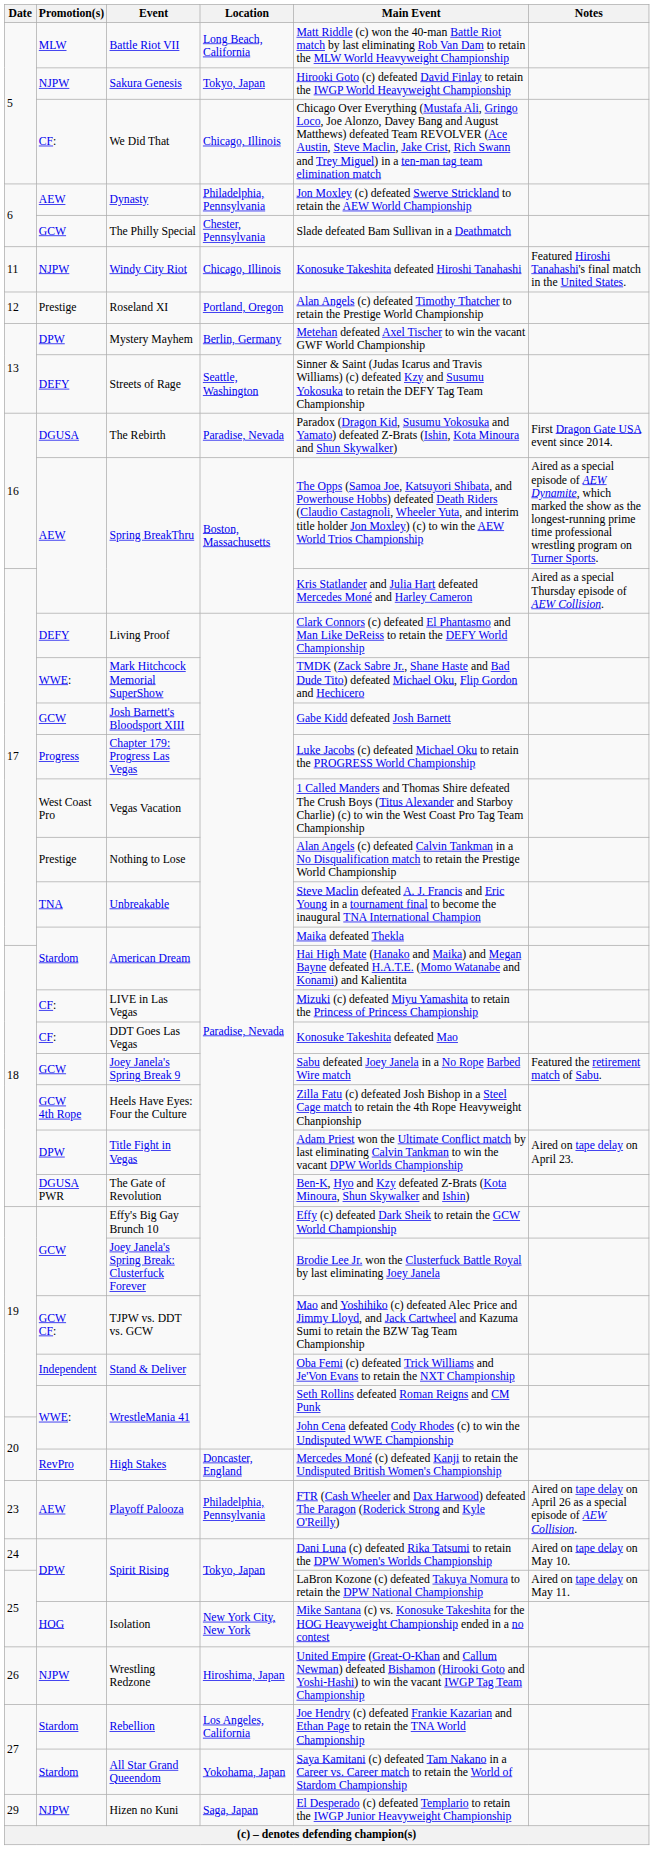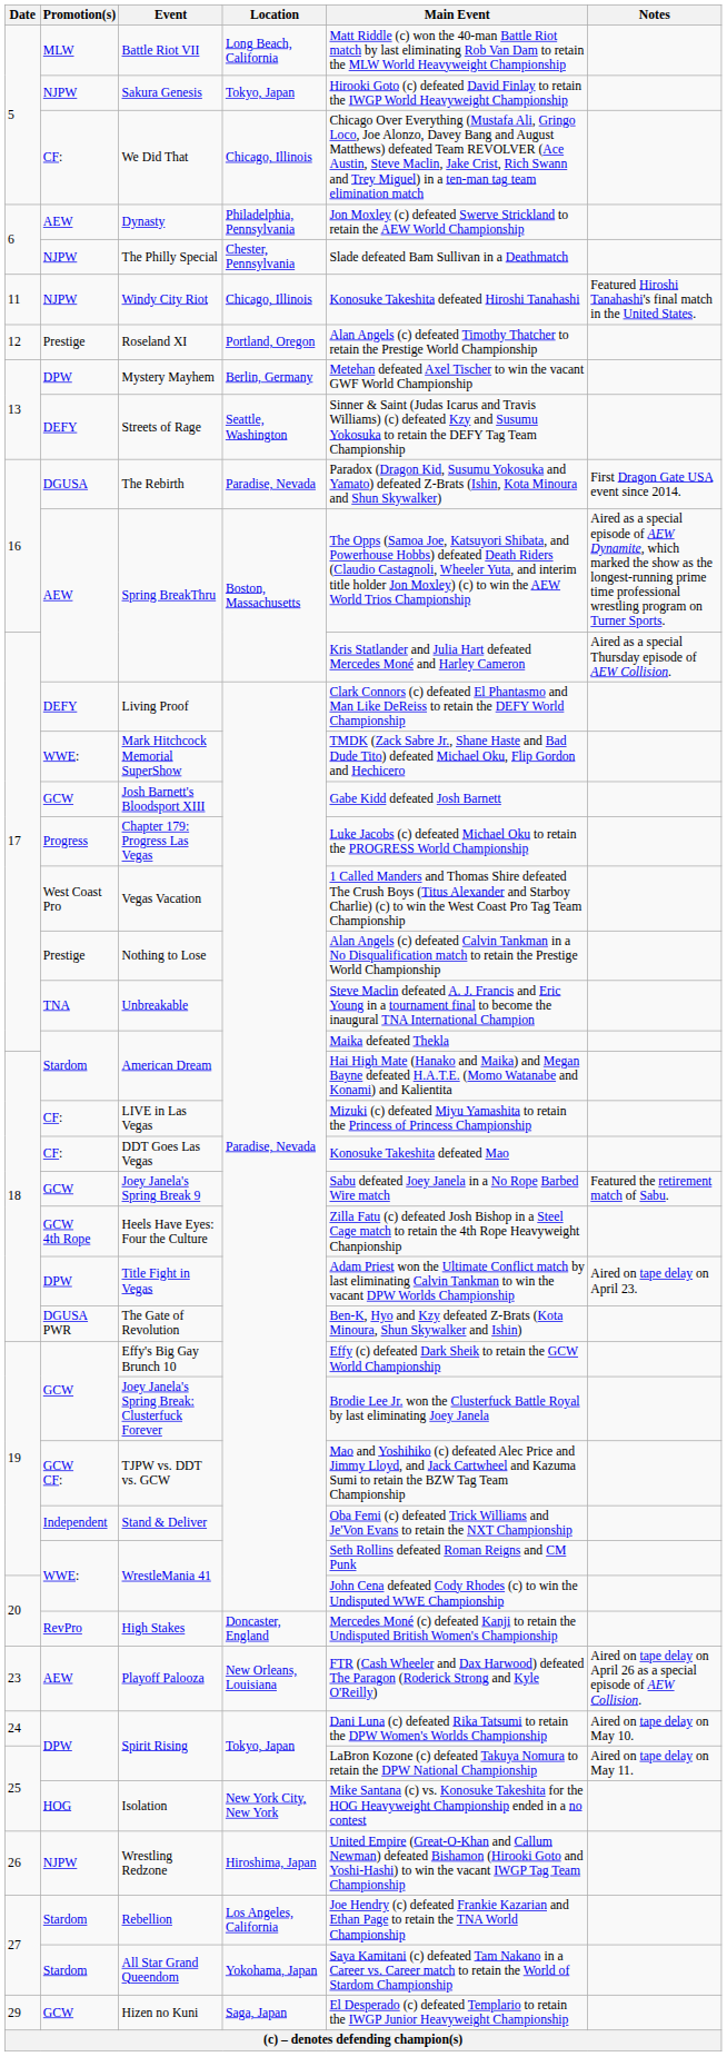The Philly Special | Promotion(s): GCW -> NJPW
Playoff Palooza | Location: Philadelphia, Pennsylvania -> New Orleans, Louisiana
Hizen no Kuni | Promotion(s): NJPW -> GCW
